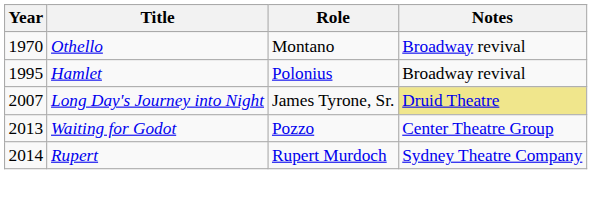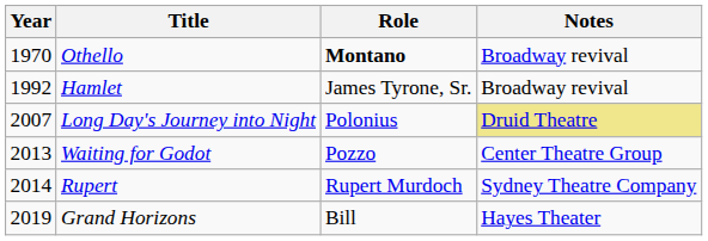Othello | Role: normal -> bold
Hamlet | Year: 1995 -> 1992
Hamlet | Role: Polonius -> James Tyrone, Sr.
Long Day's Journey into Night | Role: James Tyrone, Sr. -> Polonius
+ row: 2019 | Grand Horizons | Bill | Hayes Theater
